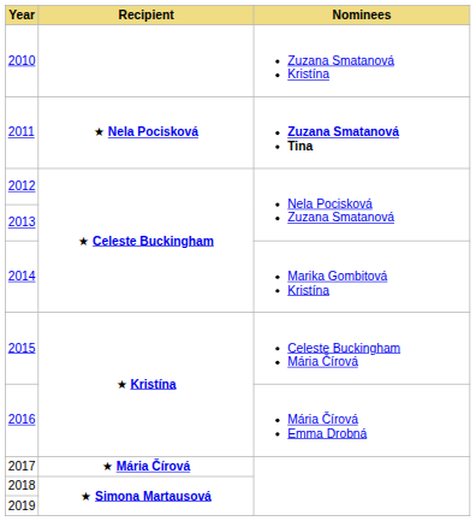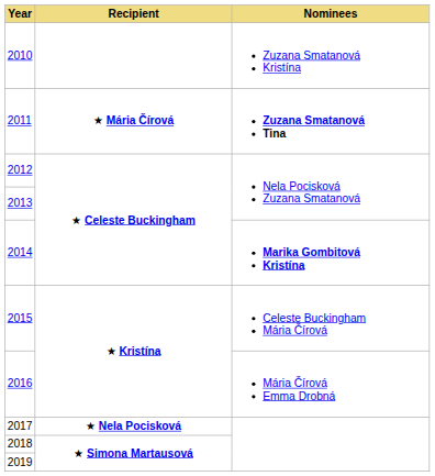2011 | Recipient: ★ Nela Pocisková -> ★ Mária Čírová
2014 | Nominees: normal -> bold
2017 | Recipient: ★ Mária Čírová -> ★ Nela Pocisková
